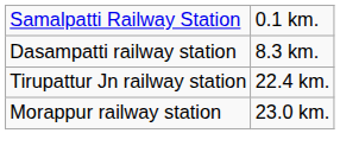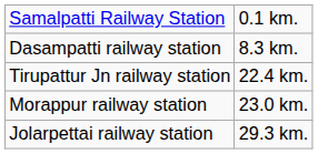+ row: Jolarpettai railway station | 29.3 km.
